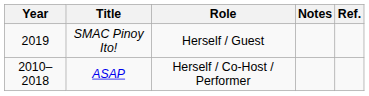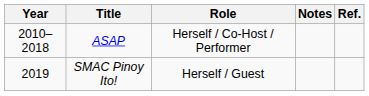rows swapped: ASAP <-> SMAC Pinoy Ito!
